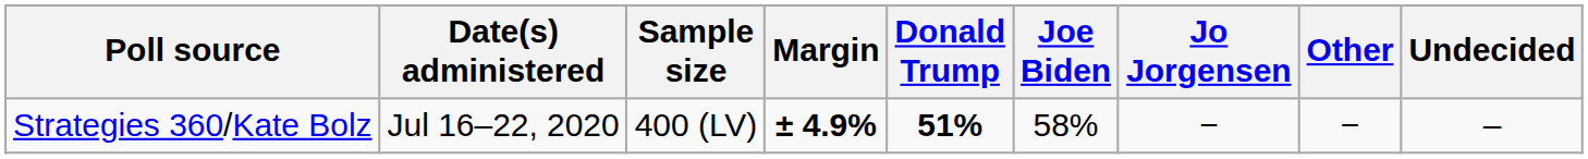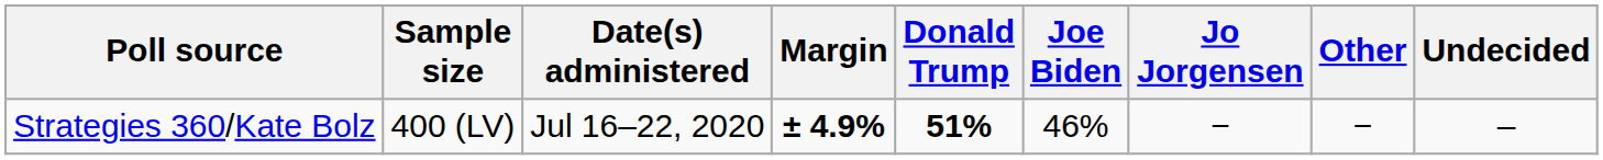columns swapped: Date(s) administered <-> Sample size
Strategies 360/Kate Bolz | Joe Biden: 58% -> 46%
